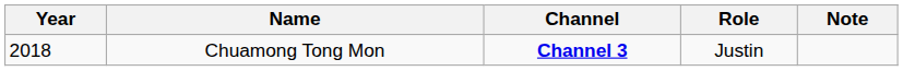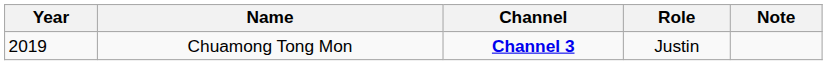Chuamong Tong Mon | Year: 2018 -> 2019
